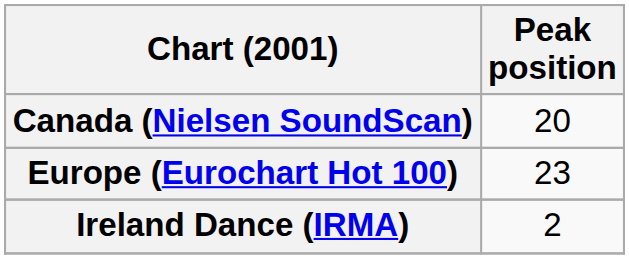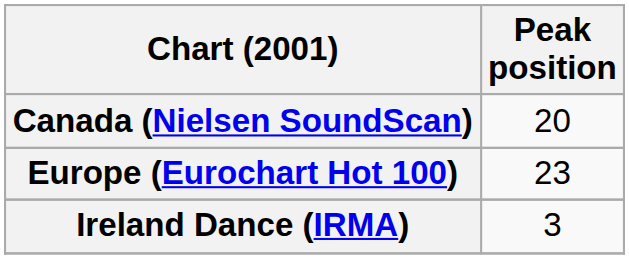Ireland Dance (IRMA) | Peak position: 2 -> 3
